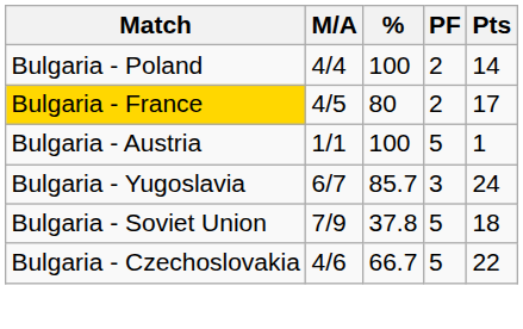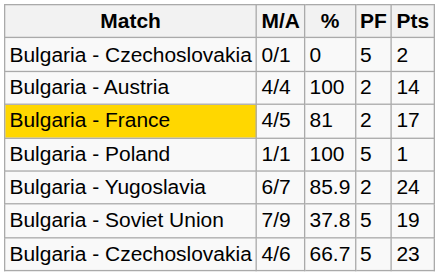+ row: Bulgaria - Czechoslovakia | 0/1 | 0 | 5 | 2
4/4 | Match: Bulgaria - Poland -> Bulgaria - Austria
4/5 | %: 80 -> 81
1/1 | Match: Bulgaria - Austria -> Bulgaria - Poland
6/7 | %: 85.7 -> 85.9
6/7 | PF: 3 -> 2
7/9 | Pts: 18 -> 19
4/6 | Pts: 22 -> 23
